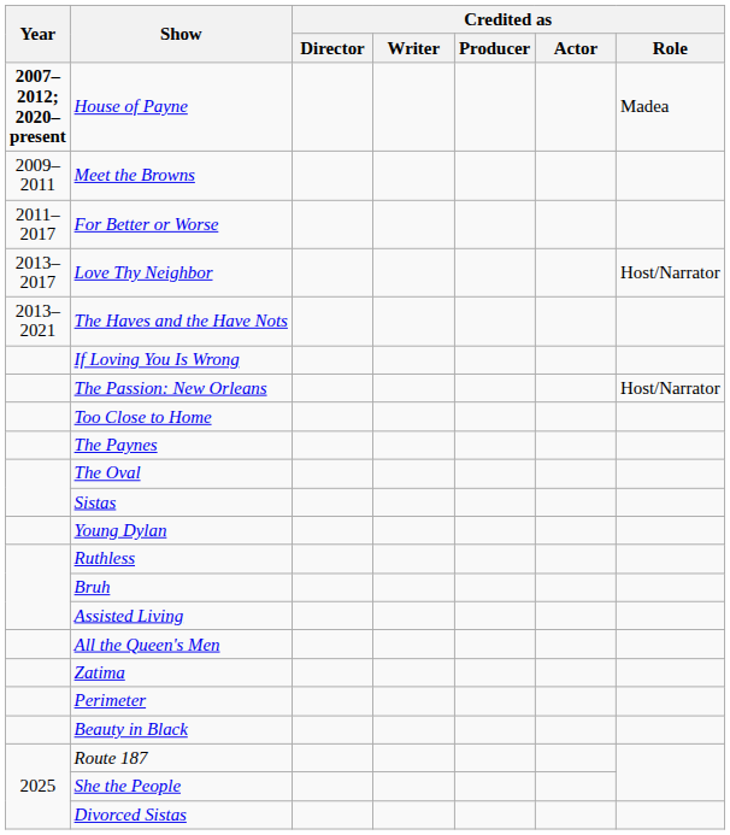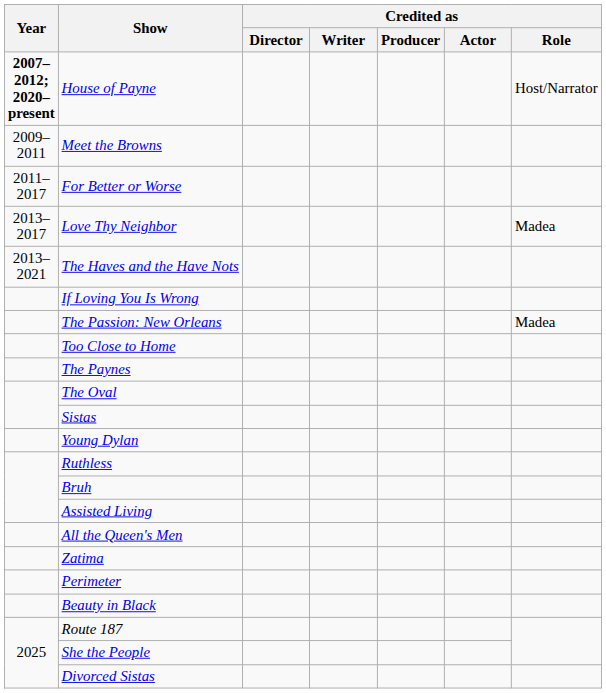House of Payne | Credited as / Role: Madea -> Host/Narrator
Love Thy Neighbor | Credited as / Role: Host/Narrator -> Madea
The Passion: New Orleans | Credited as / Role: Host/Narrator -> Madea
